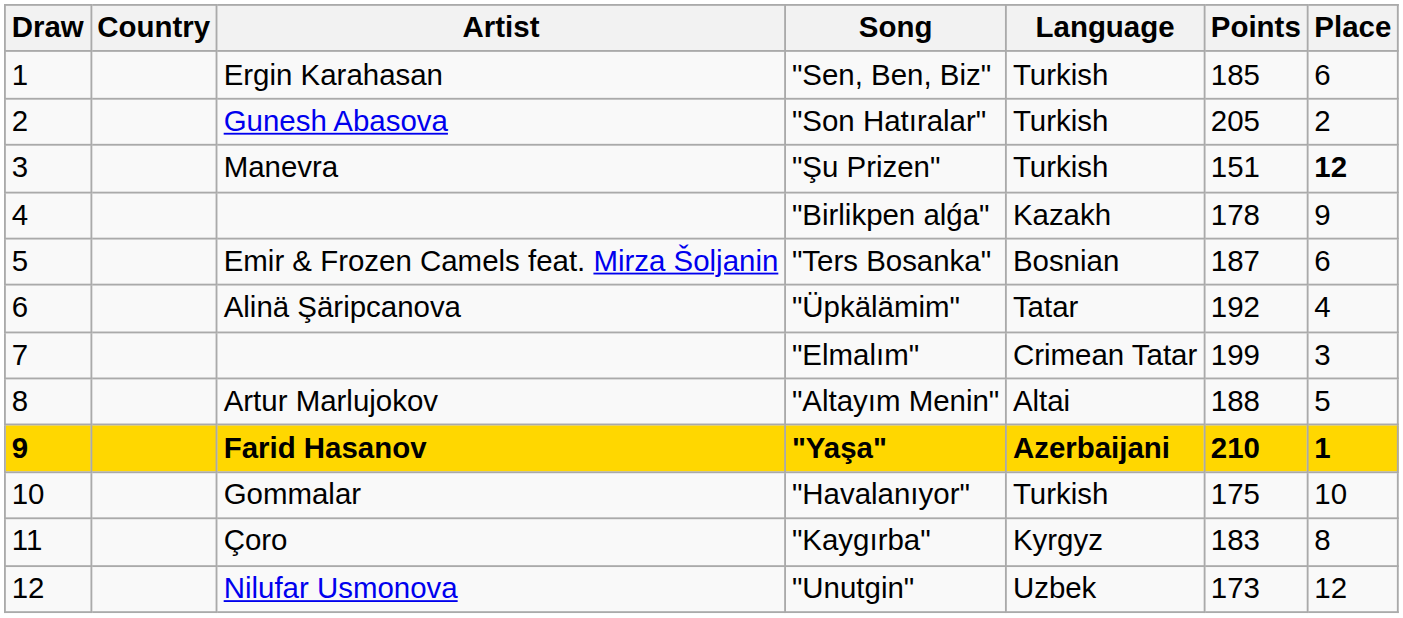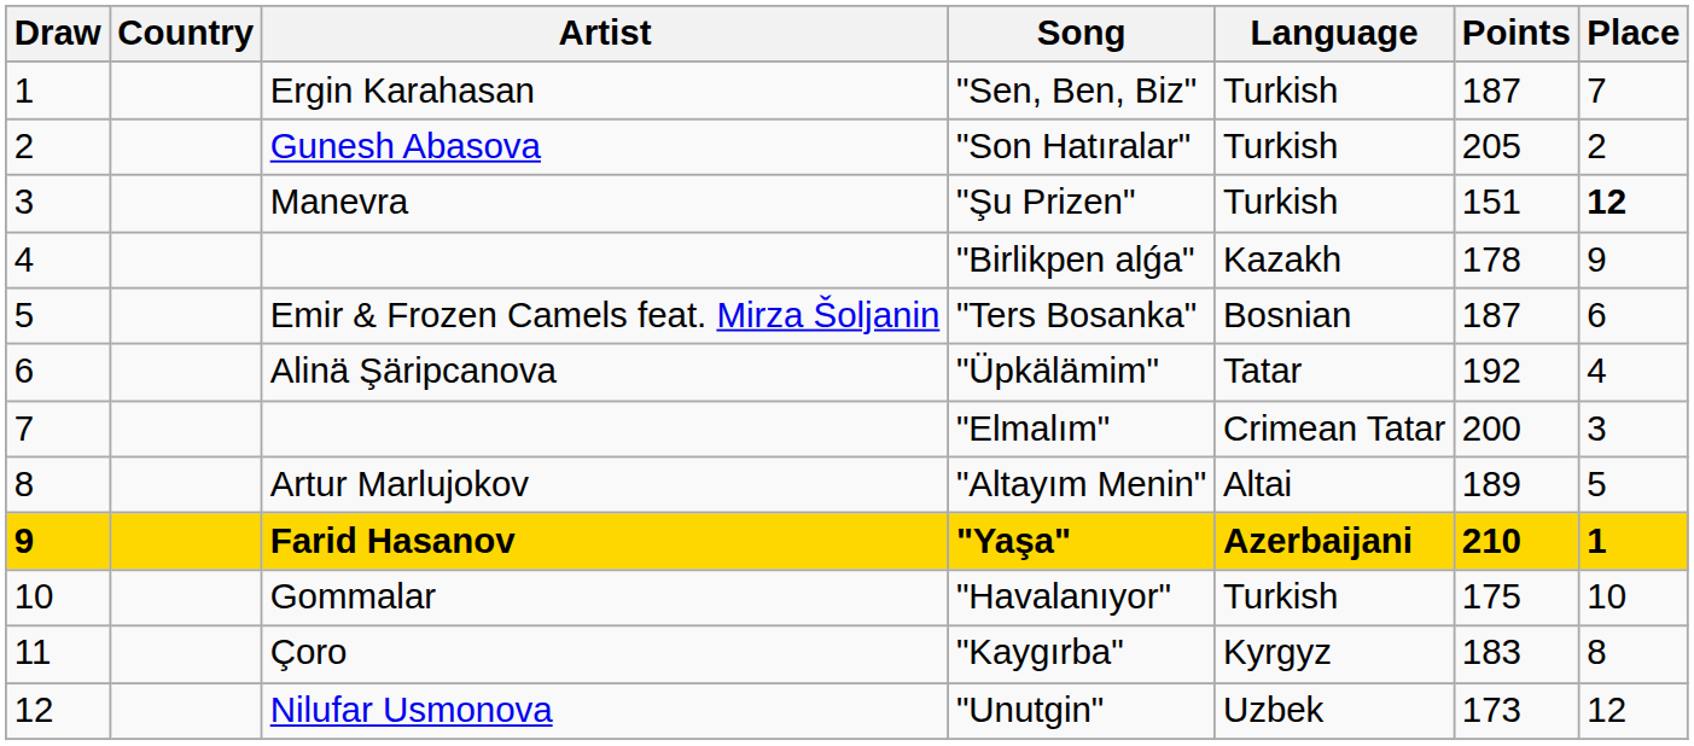"Sen, Ben, Biz" | Points: 185 -> 187
"Sen, Ben, Biz" | Place: 6 -> 7
"Elmalım" | Points: 199 -> 200
"Altayım Menin" | Points: 188 -> 189
